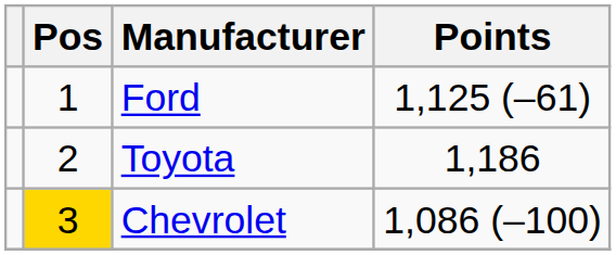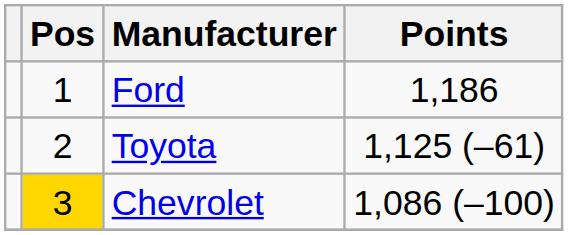Ford | Points: 1,125 (–61) -> 1,186
Toyota | Points: 1,186 -> 1,125 (–61)
